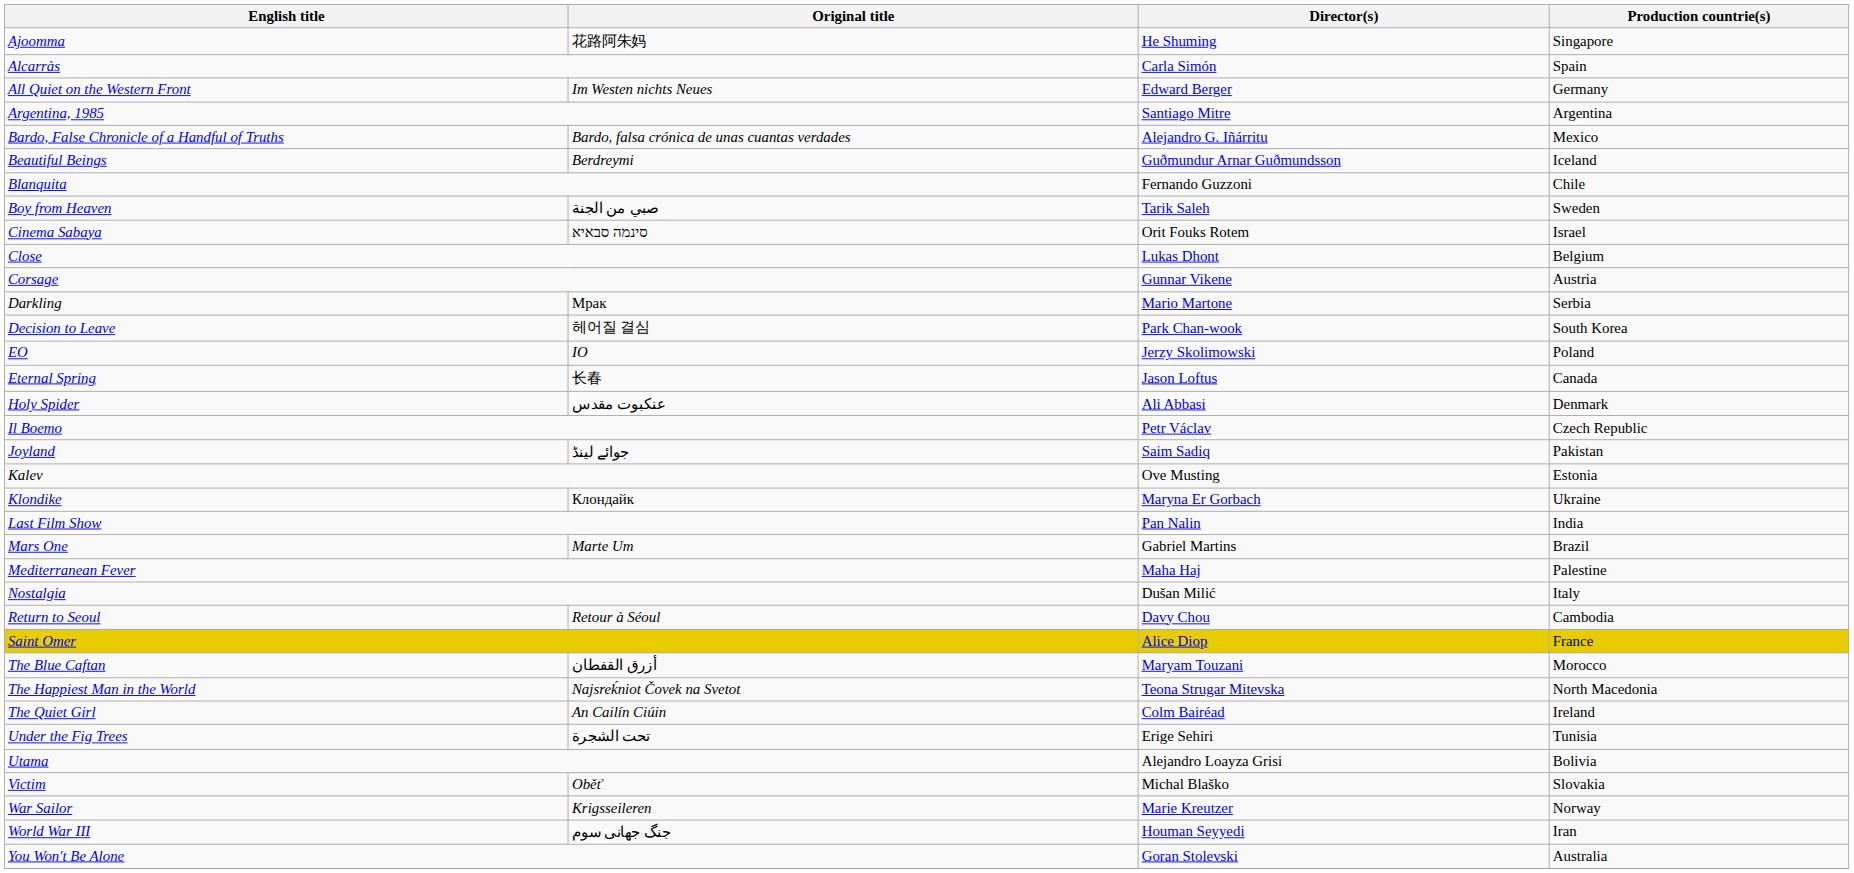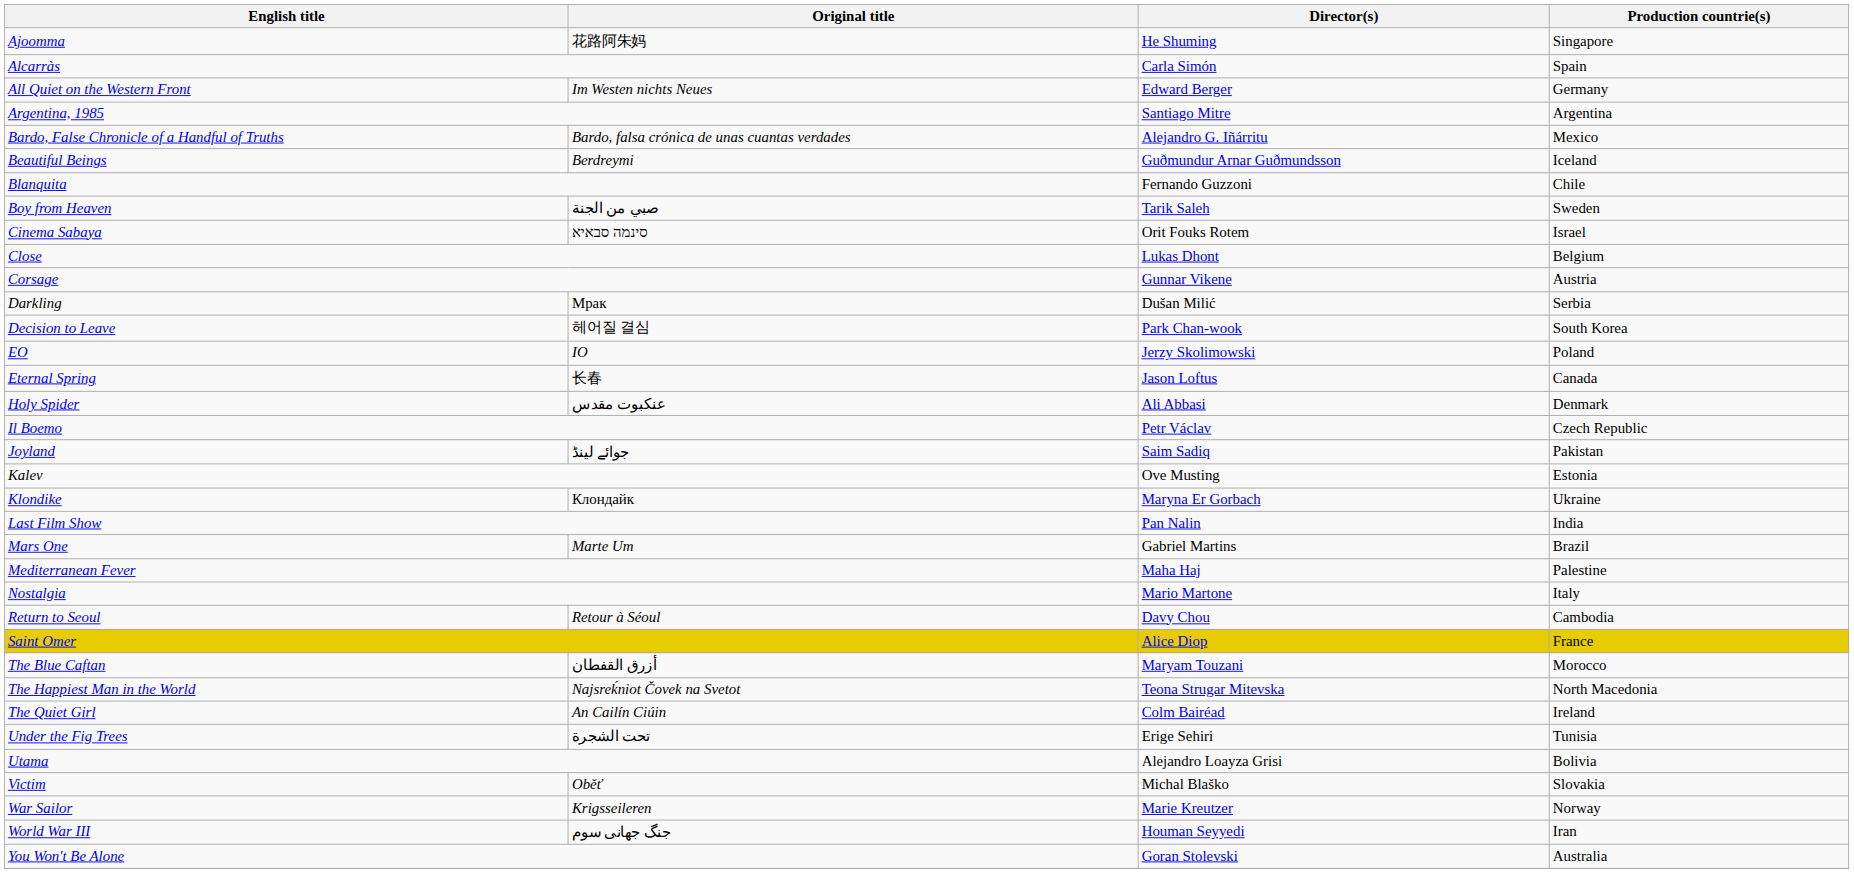Darkling | Director(s): Mario Martone -> Dušan Milić
Nostalgia | Director(s): Dušan Milić -> Mario Martone
